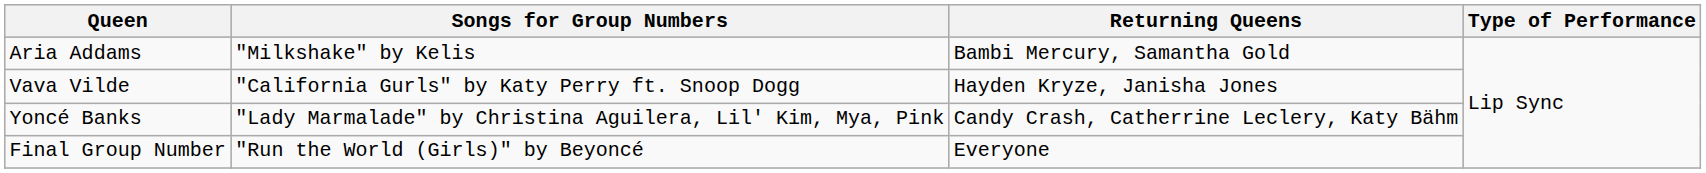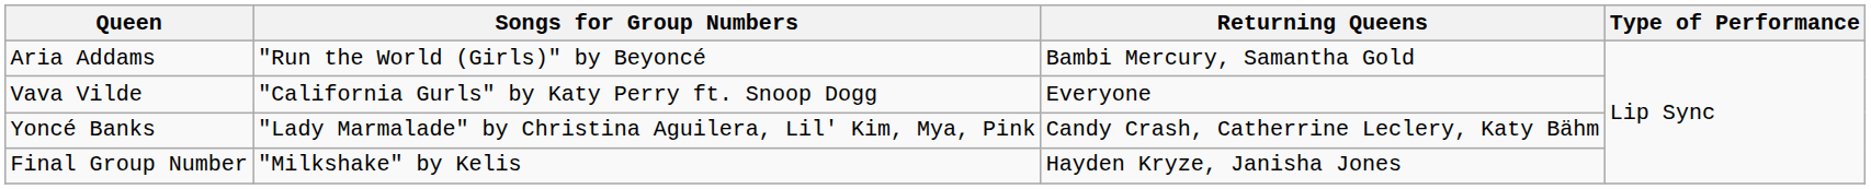Aria Addams | Songs for Group Numbers: "Milkshake" by Kelis -> "Run the World (Girls)" by Beyoncé
Vava Vilde | Returning Queens: Hayden Kryze, Janisha Jones -> Everyone
Final Group Number | Songs for Group Numbers: "Run the World (Girls)" by Beyoncé -> "Milkshake" by Kelis
Final Group Number | Returning Queens: Everyone -> Hayden Kryze, Janisha Jones
